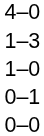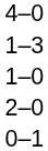+ row: 2–0
- row: 0–0
